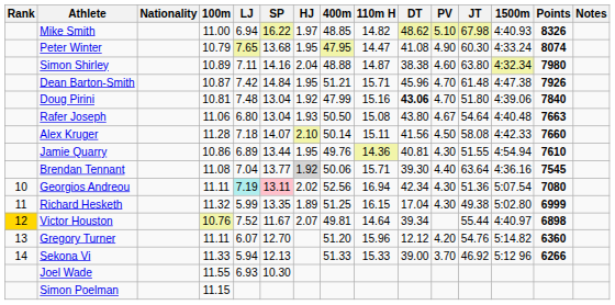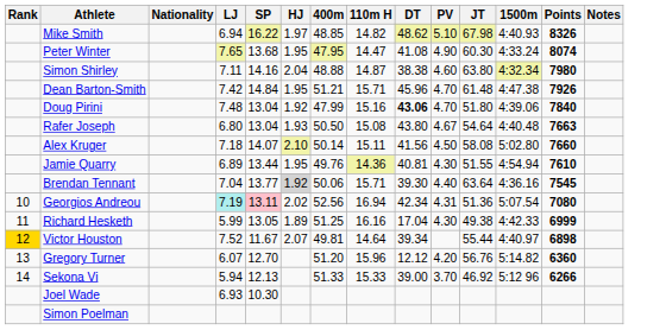- column: 100m | 11.00 | 10.79 | 10.89 | 10.87 | 10.81 | 11.06 | 11.28 | 10.86 | 11.08 | 11.11 | 11.32 | 10.76 | 11.11 | 11.33 | 11.55 | 11.15
Alex Kruger | 1500m: 4:42.33 -> 5:02.80
Georgios Andreou | PV: 4.30 -> 4.31
Richard Hesketh | SP: 13.35 -> 13.05
Richard Hesketh | 110m H: 16.15 -> 16.16
Richard Hesketh | 1500m: 5:02.80 -> 4:42.33
Gregory Turner | JT: 54.76 -> 56.76
